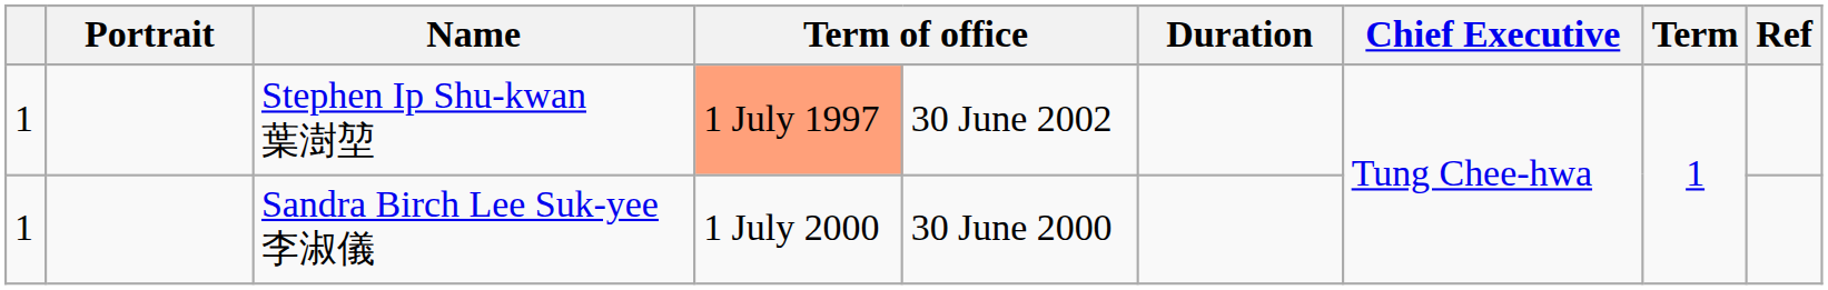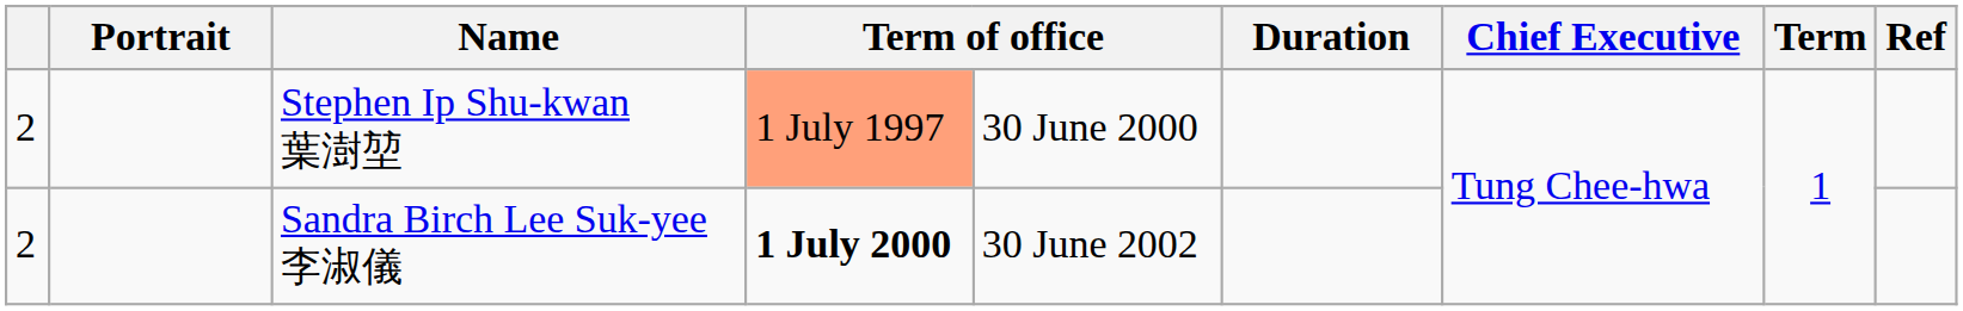Stephen Ip Shu-kwan 葉澍堃 | column 1: 1 -> 2
Stephen Ip Shu-kwan 葉澍堃 | column 5: 30 June 2002 -> 30 June 2000
Sandra Birch Lee Suk-yee 李淑儀 | column 1: 1 -> 2
Sandra Birch Lee Suk-yee 李淑儀 | column 4: normal -> bold
Sandra Birch Lee Suk-yee 李淑儀 | column 5: 30 June 2000 -> 30 June 2002
